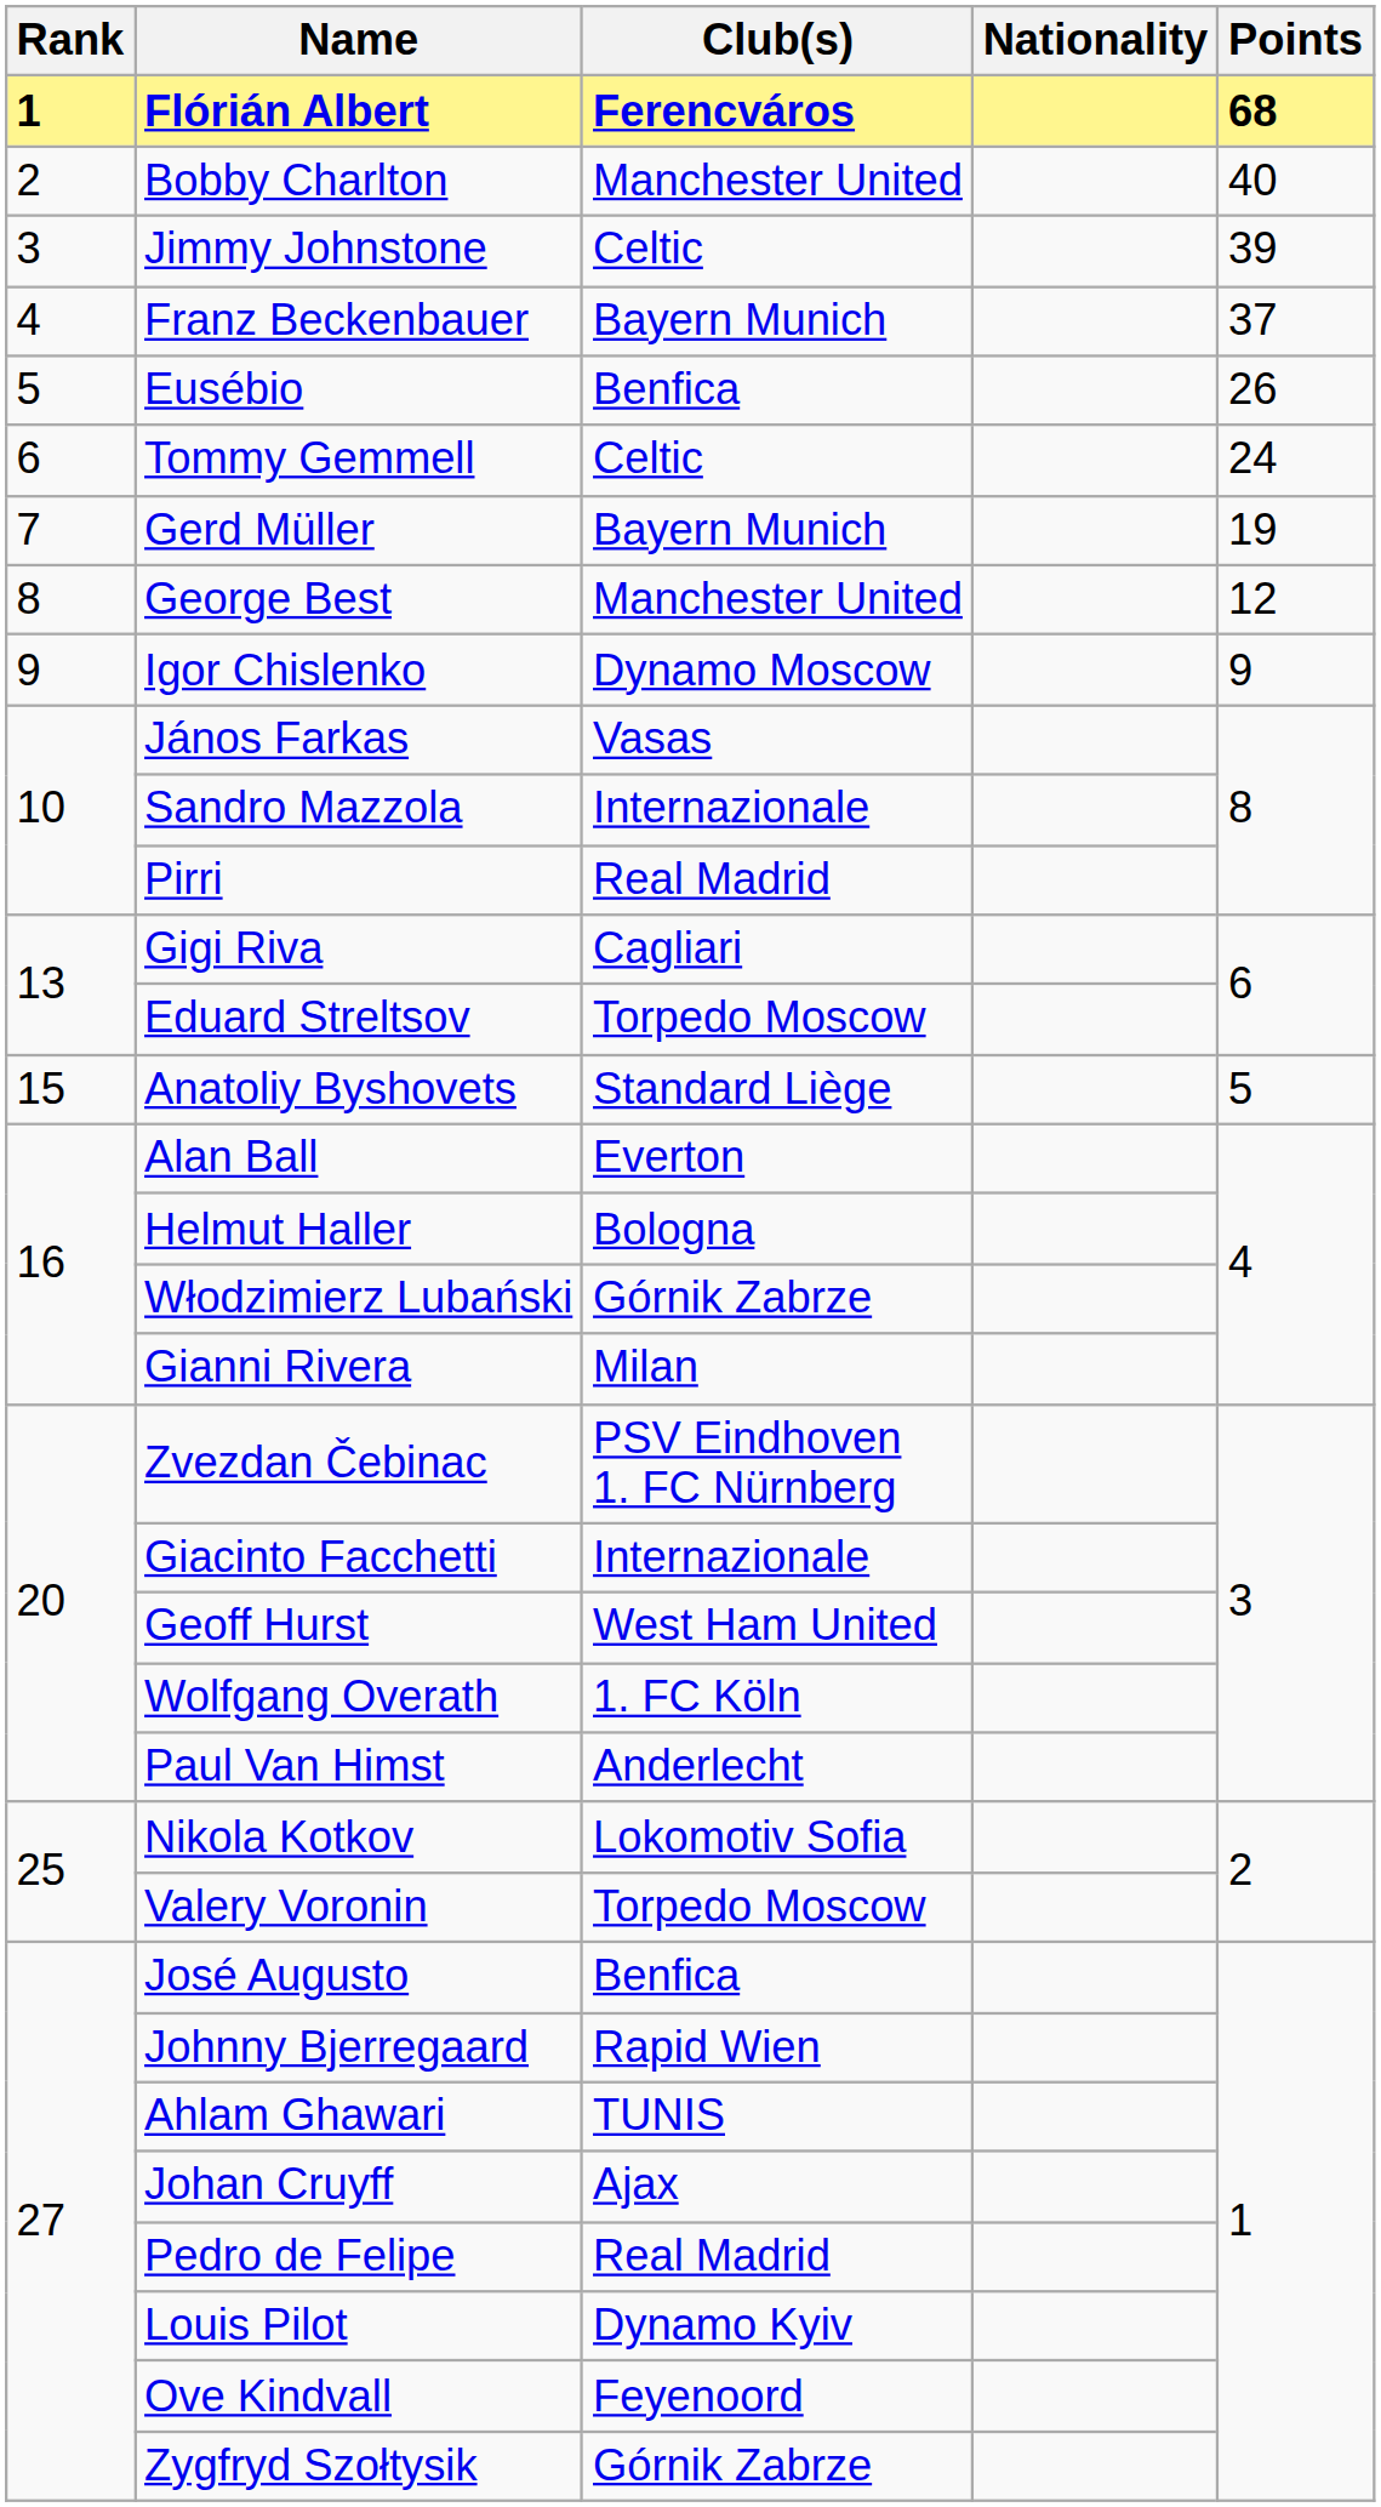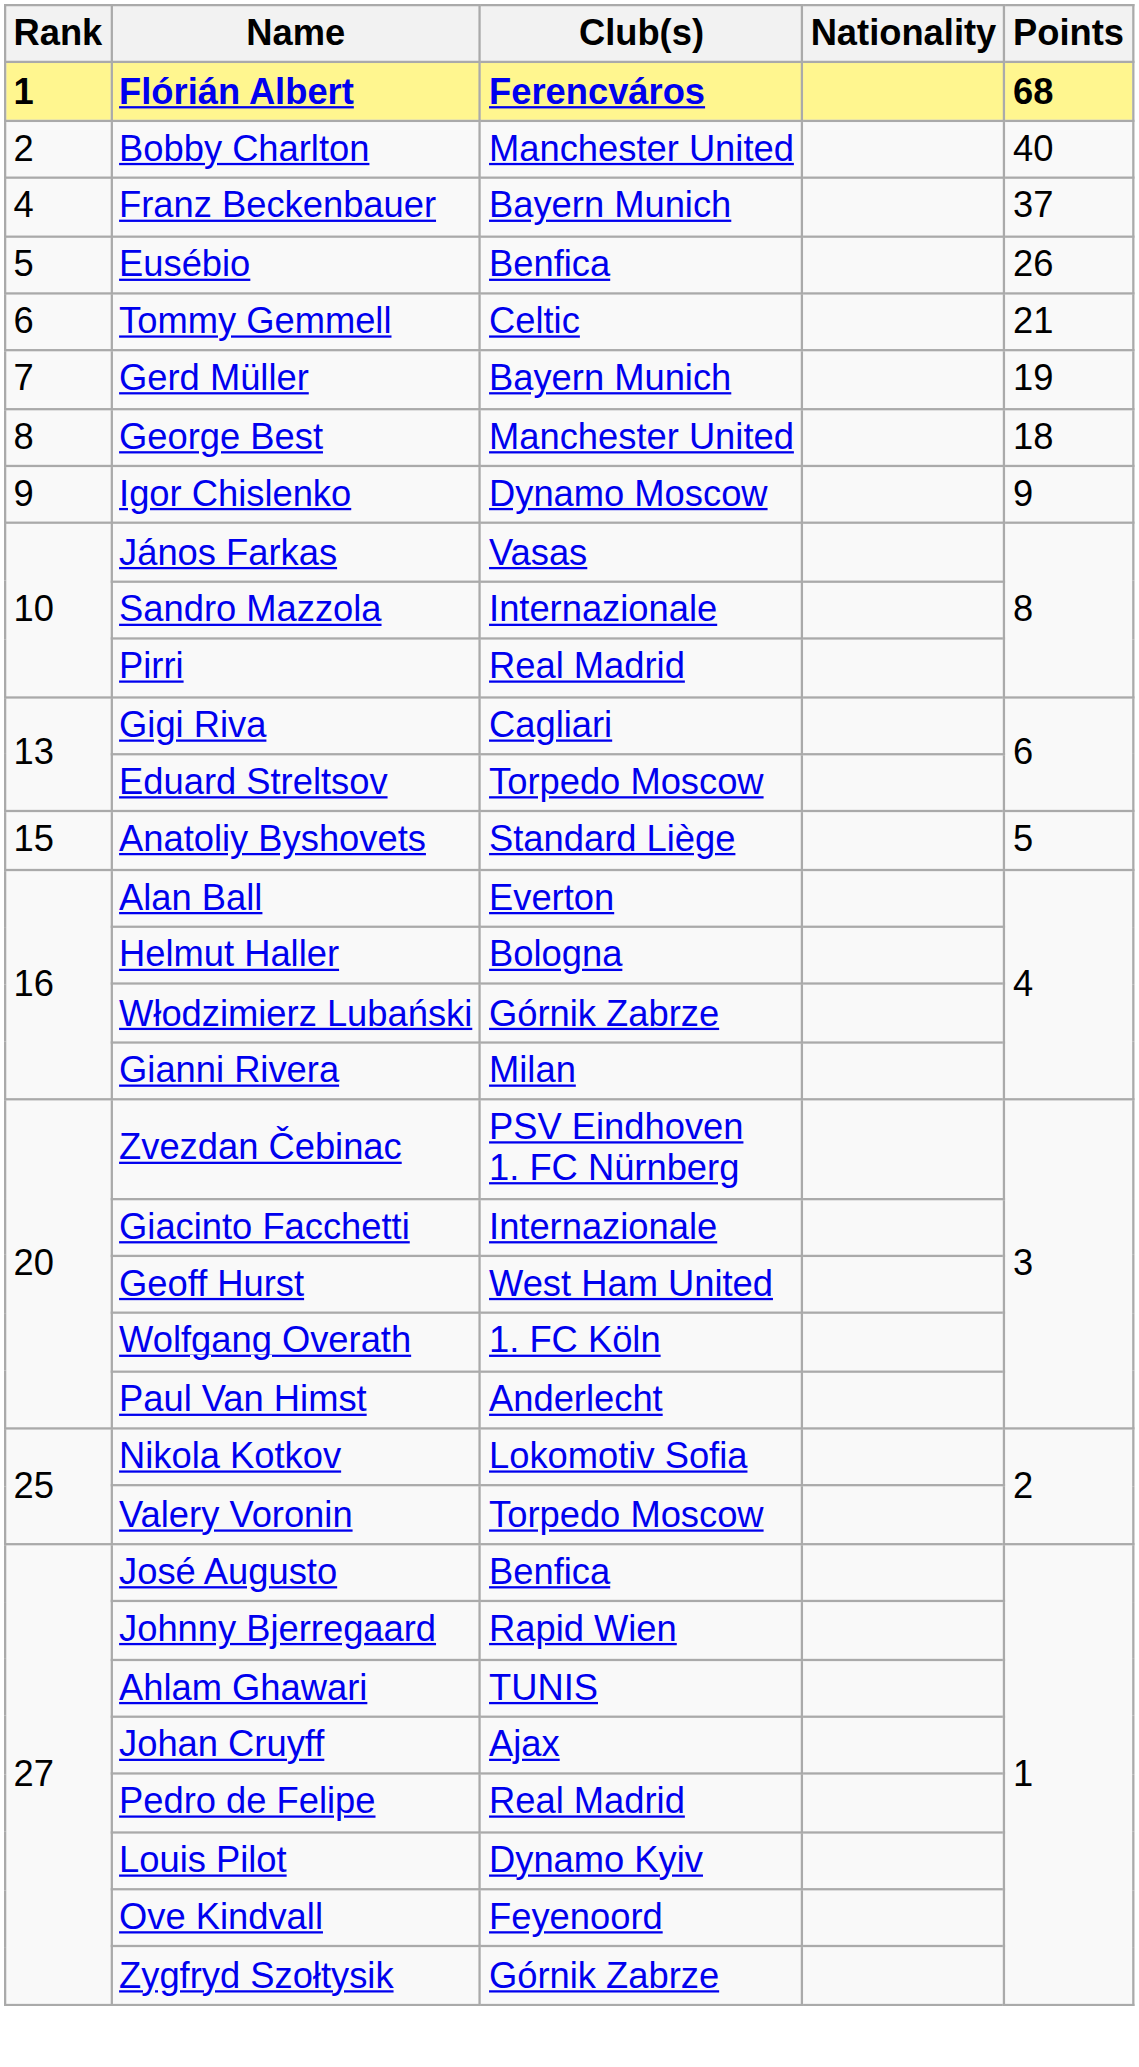- row: 3 | Jimmy Johnstone | Celtic | 39
Tommy Gemmell | Points: 24 -> 21
George Best | Points: 12 -> 18
